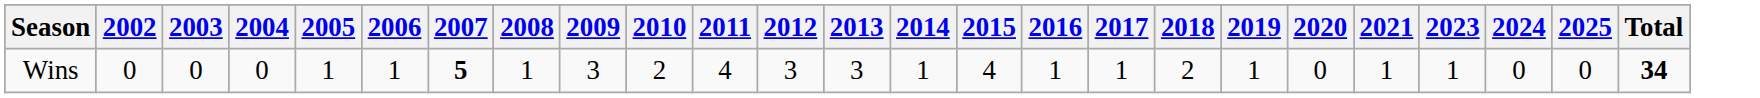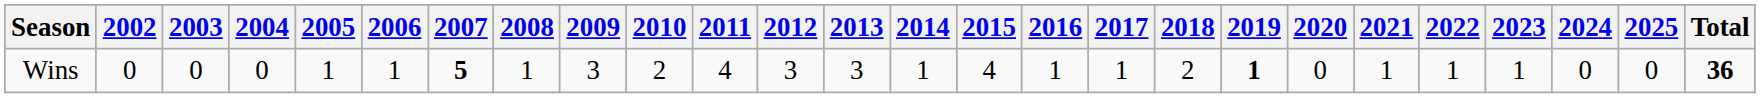+ column: 2022 | 1
Wins | 2019: normal -> bold
Wins | Total: 34 -> 36
